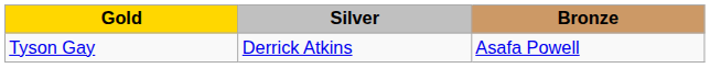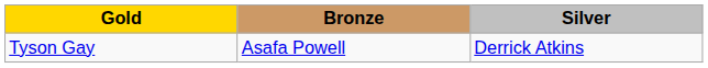columns swapped: Silver <-> Bronze
